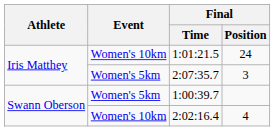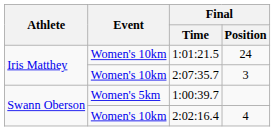2:07:35.7 | Event: Women's 5km -> Women's 10km
